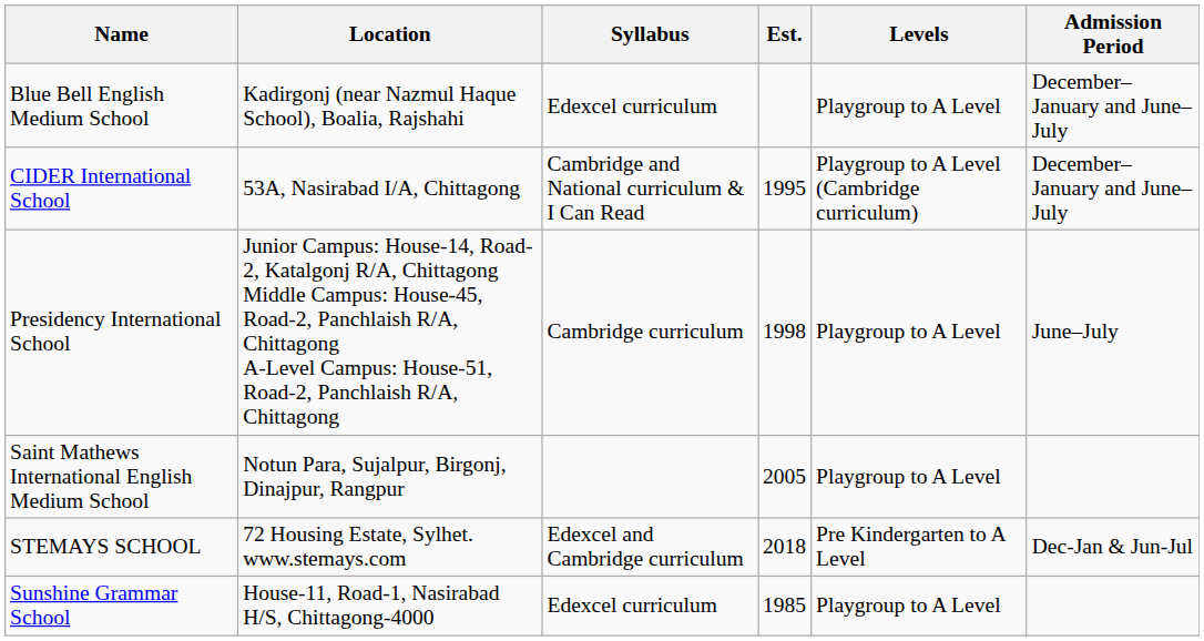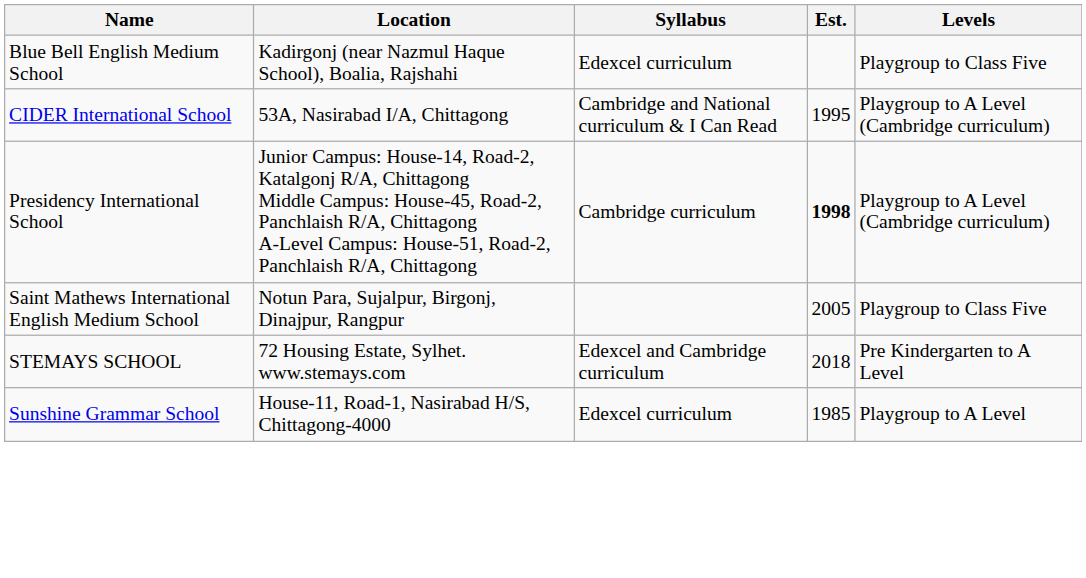- column: Admission Period | December–January and June–July | December–January and June–July | June–July | Dec-Jan & Jun-Jul
Blue Bell English Medium School | Levels: Playgroup to A Level -> Playgroup to Class Five
Presidency International School | Est.: normal -> bold
Presidency International School | Levels: Playgroup to A Level -> Playgroup to A Level (Cambridge curriculum)
Saint Mathews International English Medium School | Levels: Playgroup to A Level -> Playgroup to Class Five
